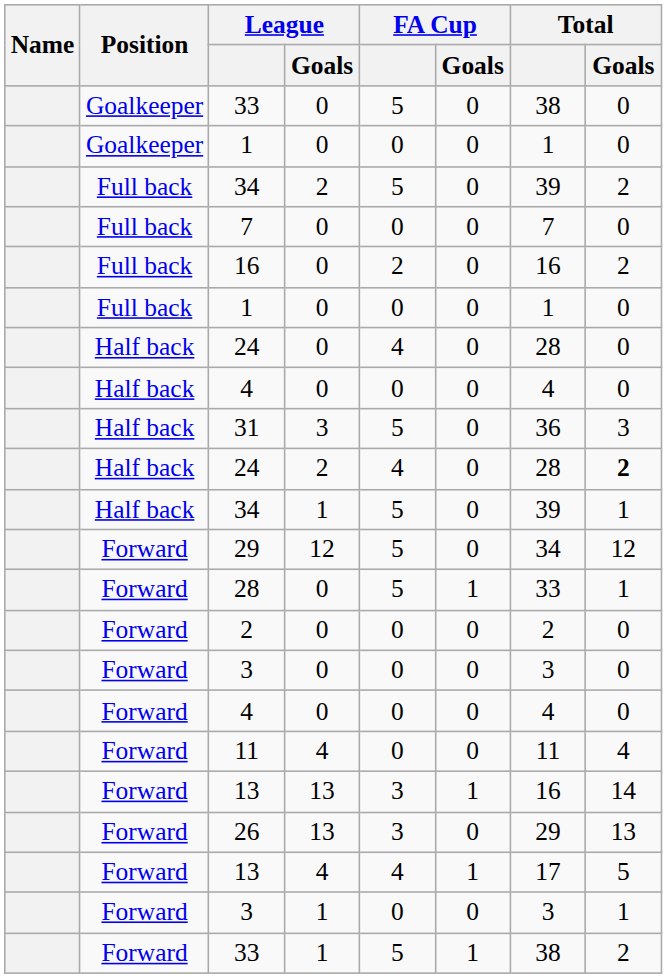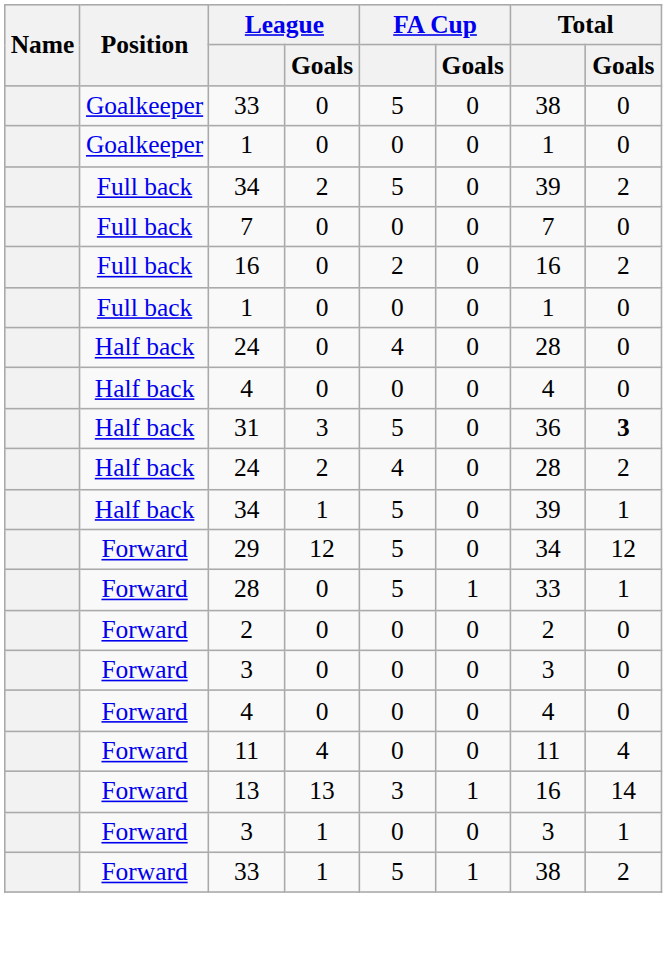31 | Total / Goals: normal -> bold
24 / 2 | Total / Goals: bold -> normal
- row: Forward | 26 | 13 | 3 | 0 | 29 | 13
- row: Forward | 13 | 4 | 4 | 1 | 17 | 5
